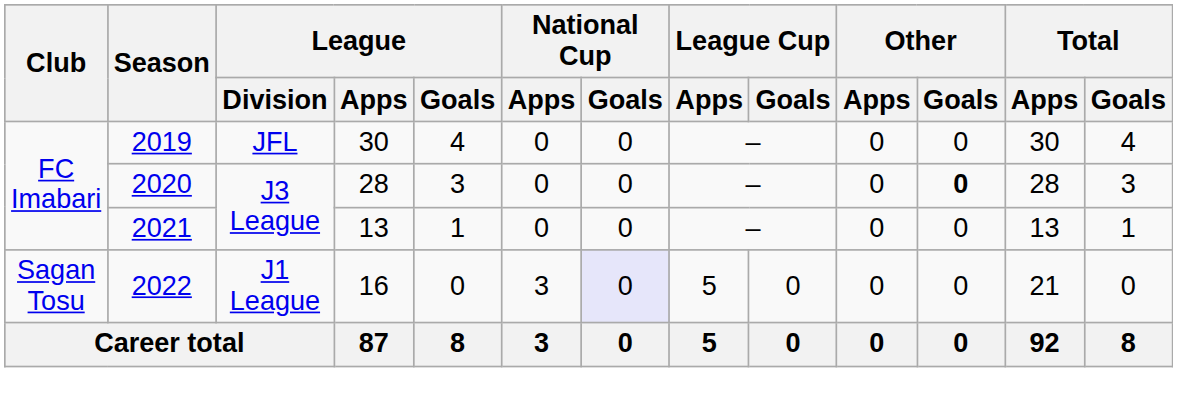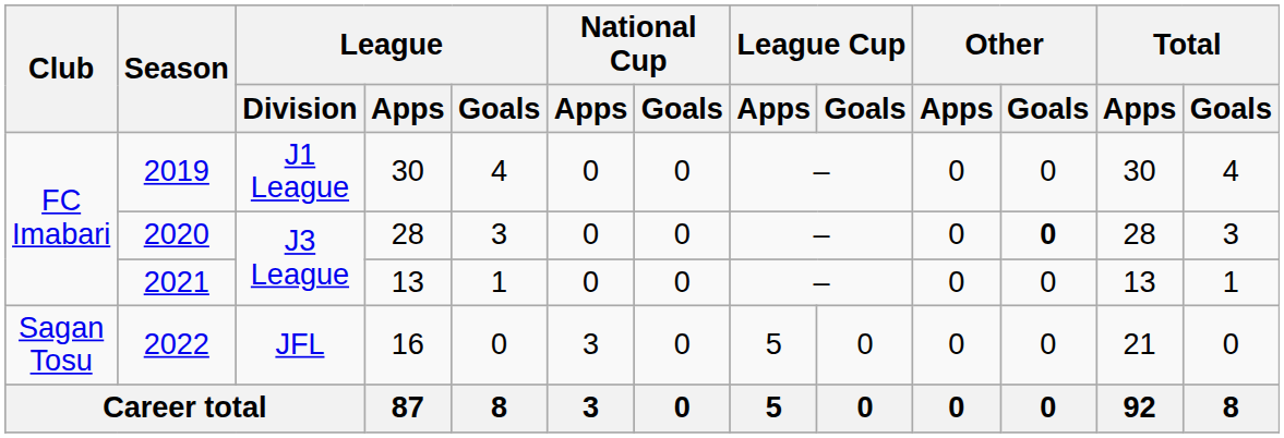2019 | League / Division: JFL -> J1 League
2022 | League / Division: J1 League -> JFL
2022 | National Cup / Goals: lavender background -> no background
